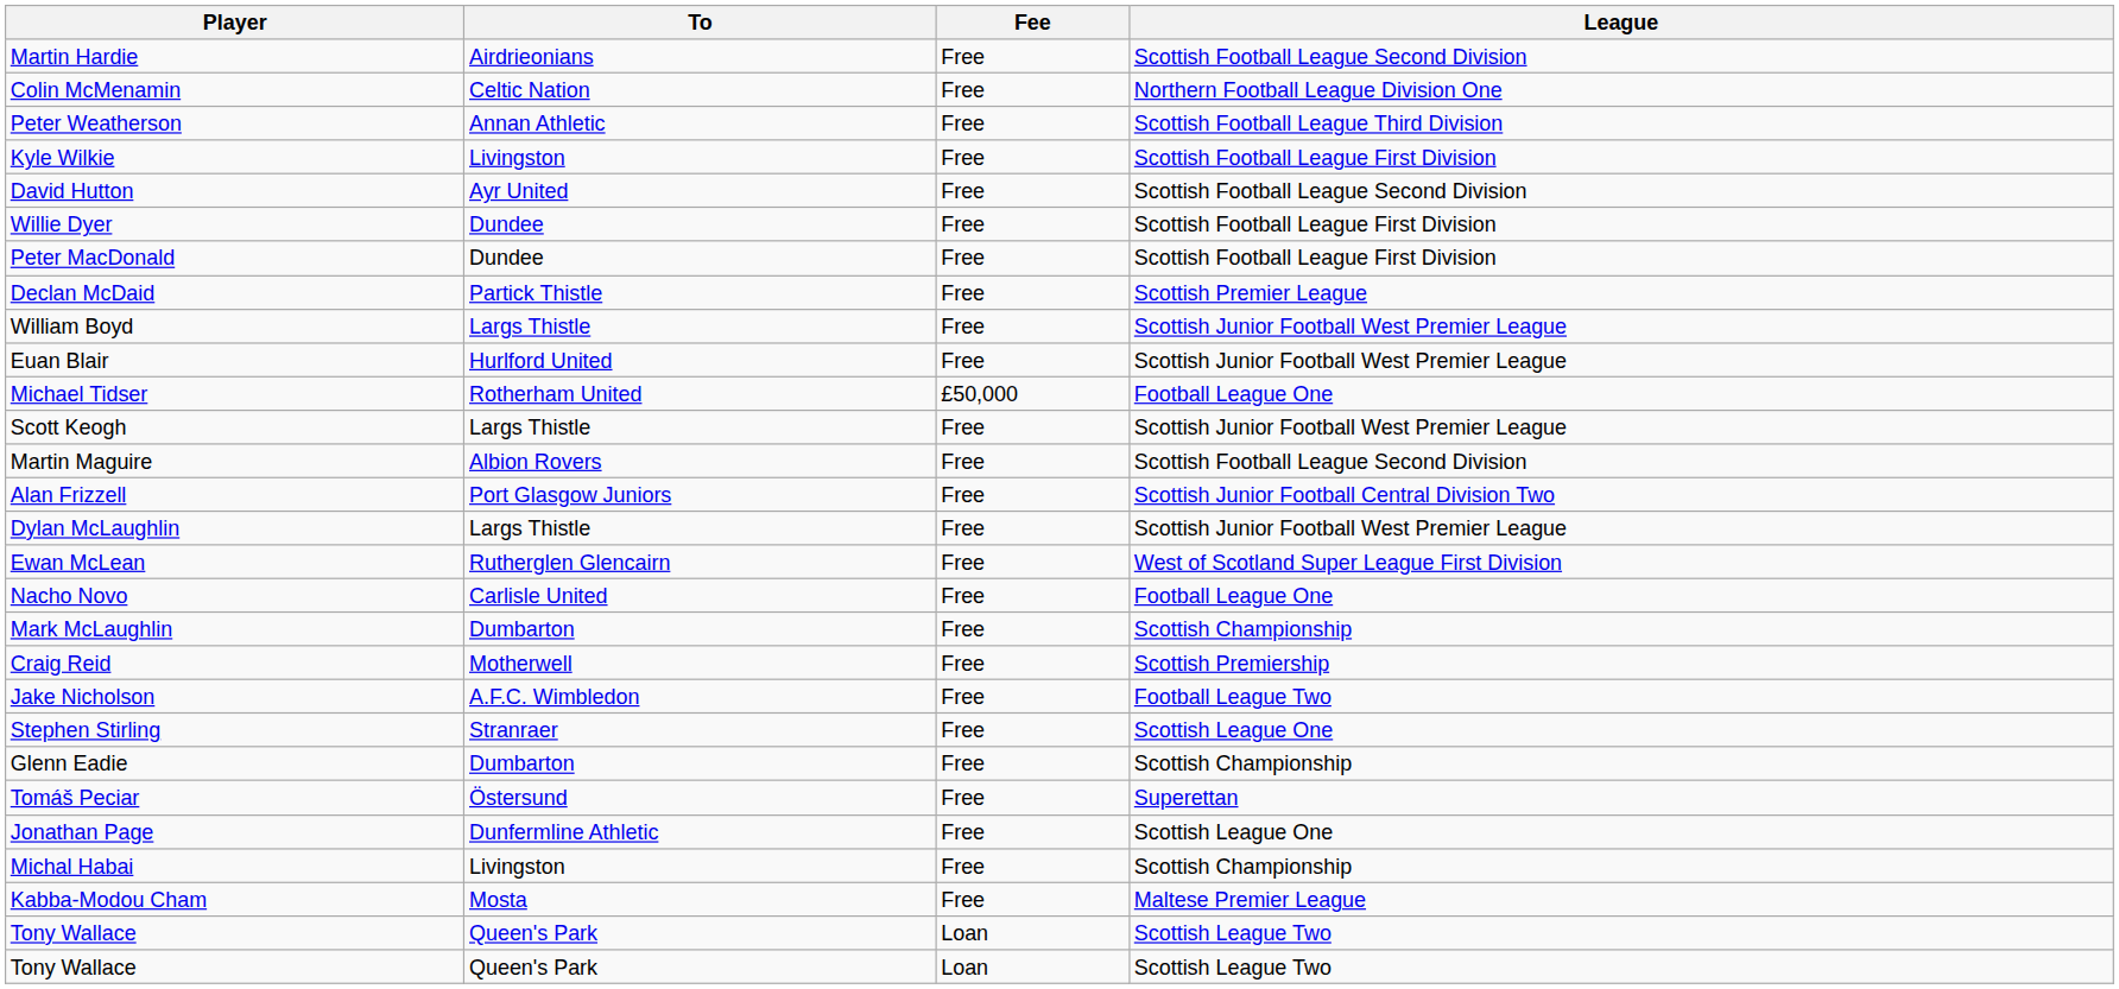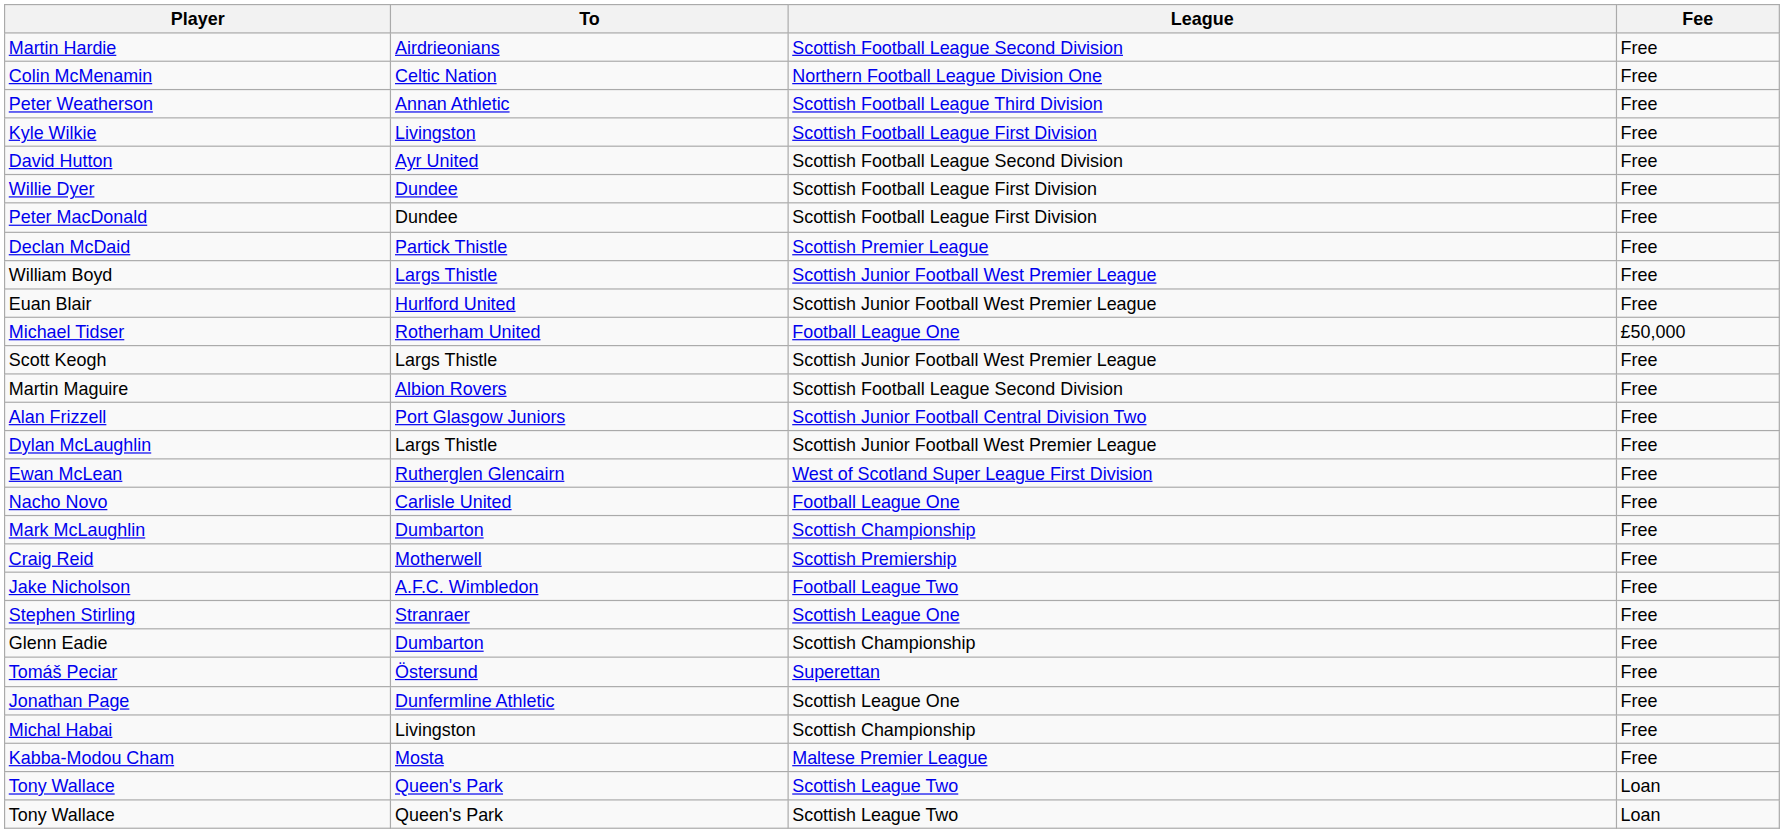columns swapped: League <-> Fee
